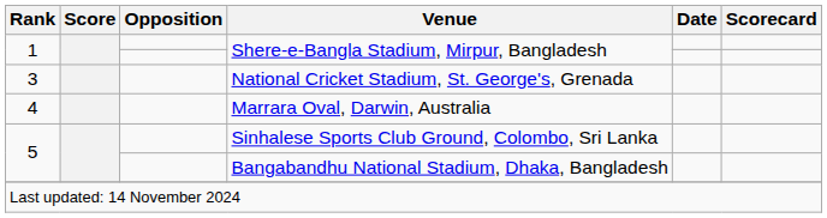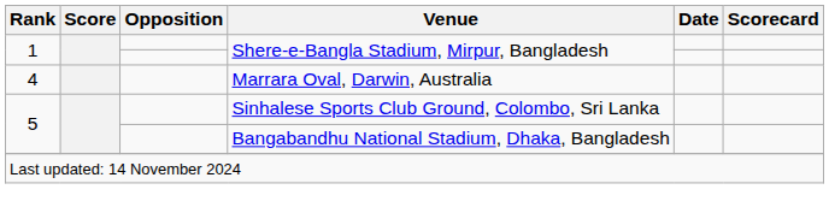- row: 3 | National Cricket Stadium, St. George's, Grenada
